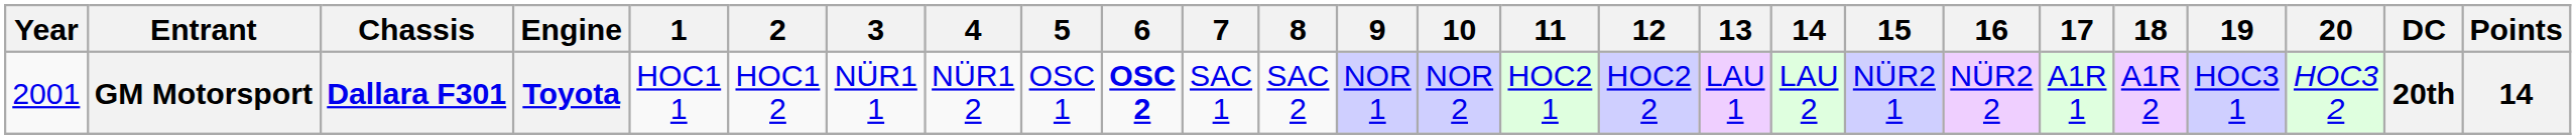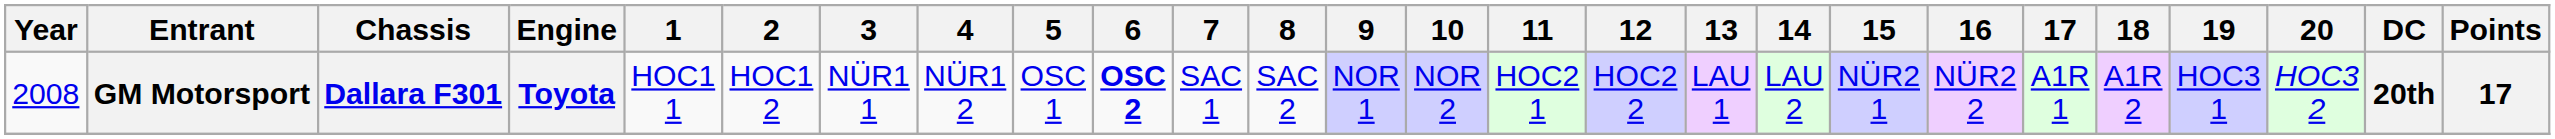GM Motorsport | Year: 2001 -> 2008
GM Motorsport | Points: 14 -> 17
